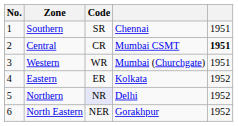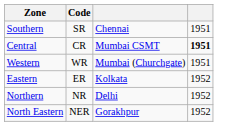- column: No. | 1 | 2 | 3 | 4 | 5 | 6
Northern | Code: lavender background -> no background
